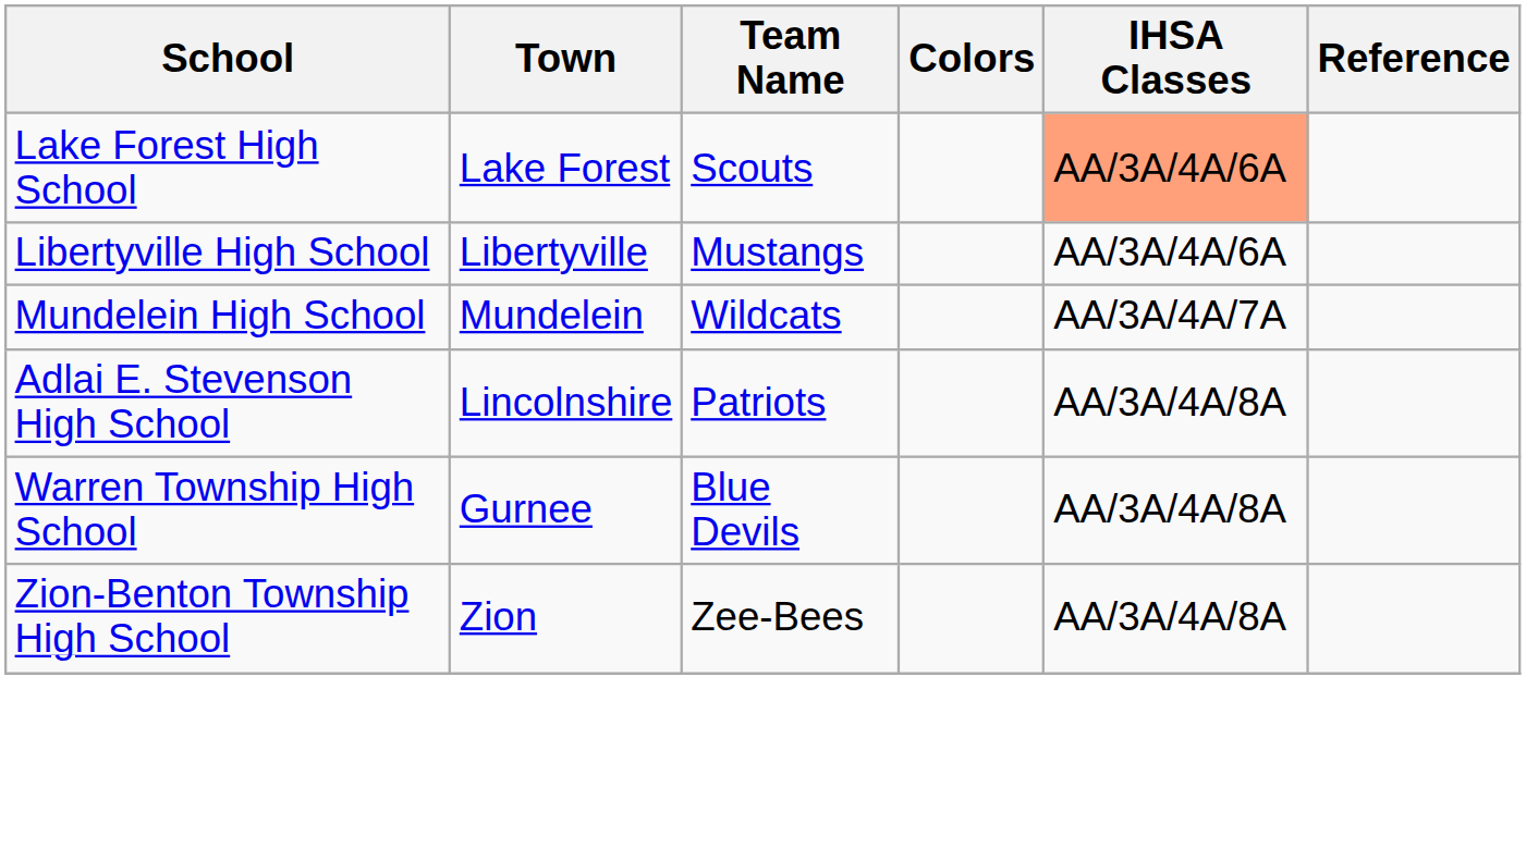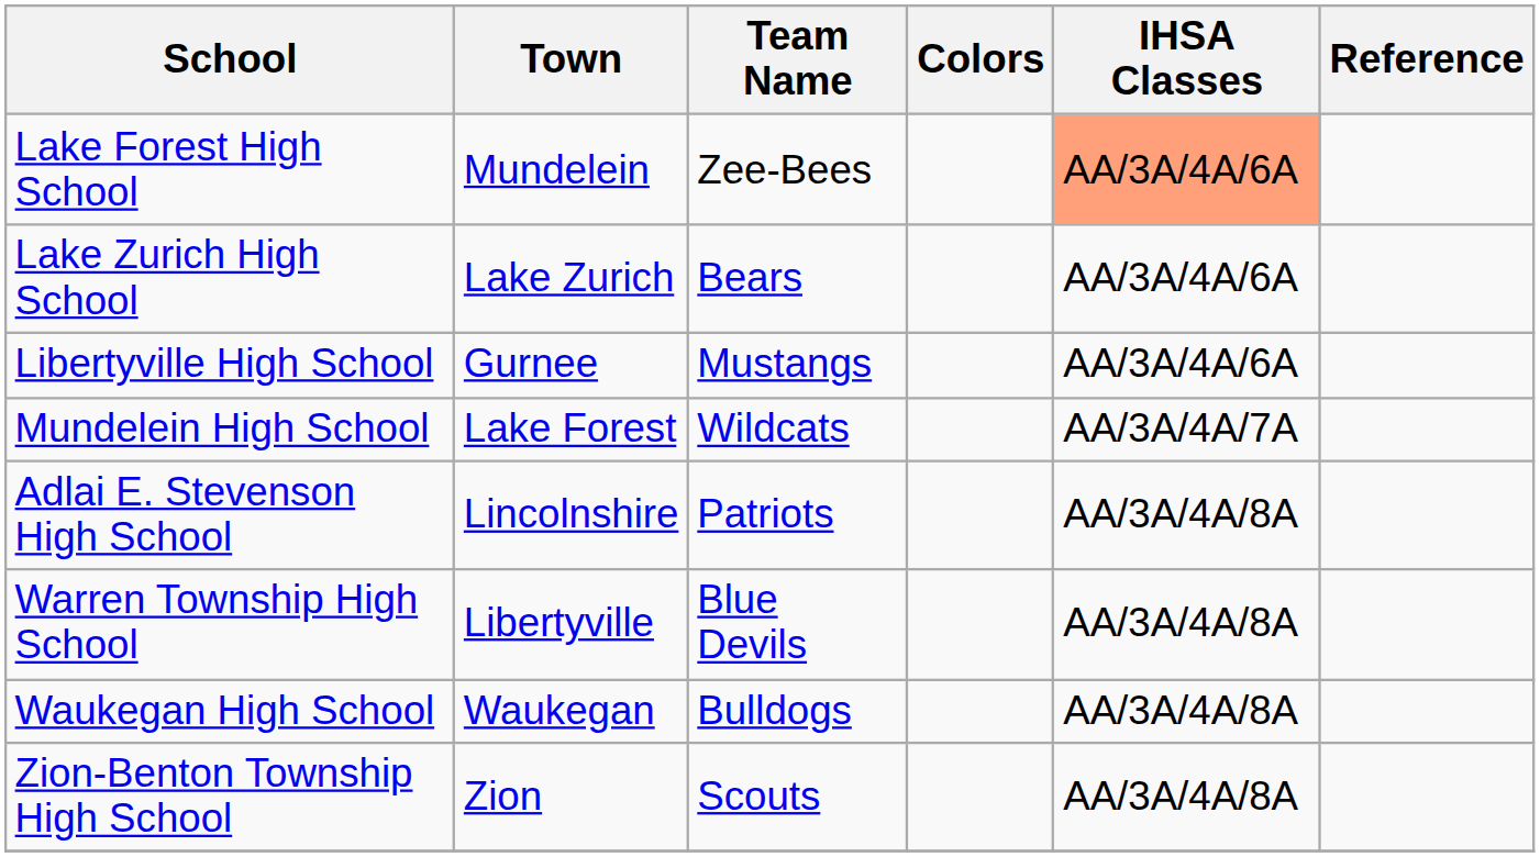Lake Forest High School | Town: Lake Forest -> Mundelein
Lake Forest High School | Team Name: Scouts -> Zee-Bees
+ row: Lake Zurich High School | Lake Zurich | Bears | AA/3A/4A/6A
Libertyville High School | Town: Libertyville -> Gurnee
Mundelein High School | Town: Mundelein -> Lake Forest
Warren Township High School | Town: Gurnee -> Libertyville
+ row: Waukegan High School | Waukegan | Bulldogs | AA/3A/4A/8A
Zion-Benton Township High School | Team Name: Zee-Bees -> Scouts
